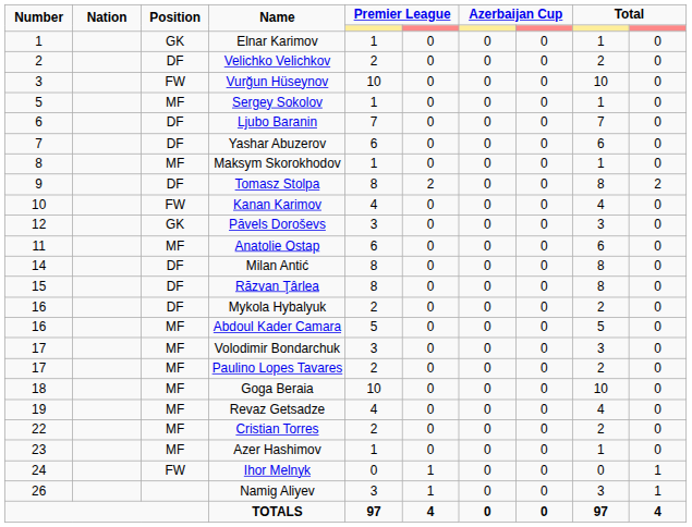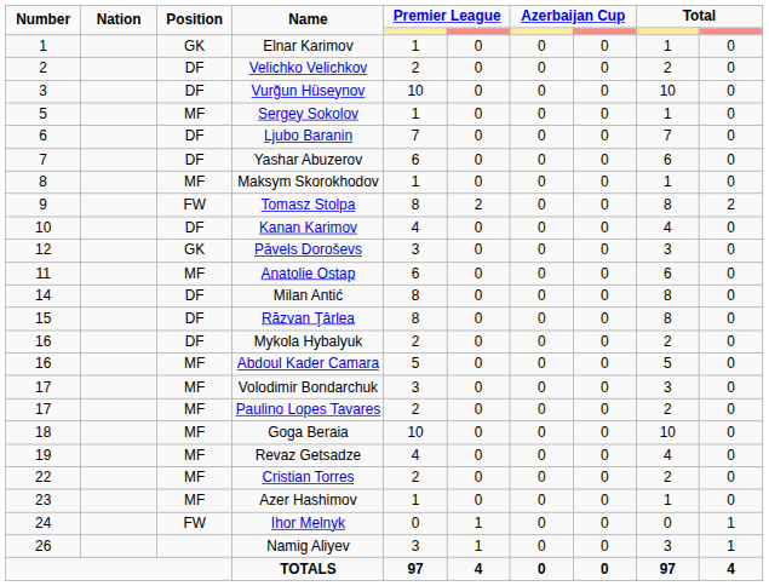Vurğun Hüseynov | Position: FW -> DF
Tomasz Stolpa | Position: DF -> FW
Kanan Karimov | Position: FW -> DF
